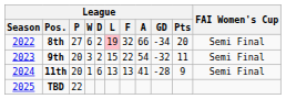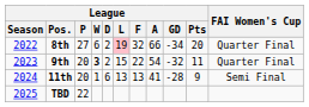8th | FAI Women's Cup: Semi Final -> Quarter Final
9th | League / W: normal -> bold
9th | FAI Women's Cup: Semi Final -> Quarter Final
